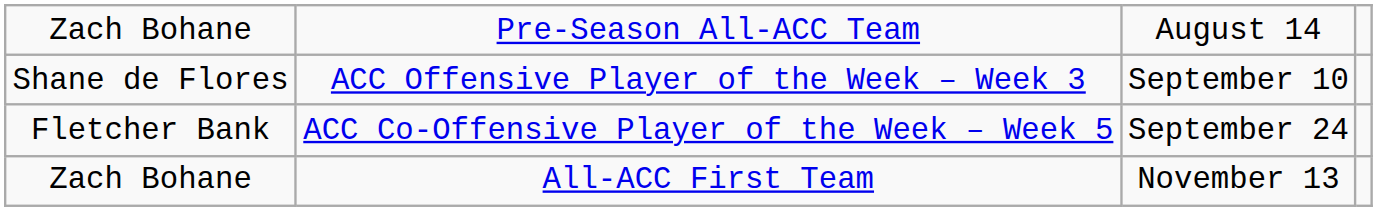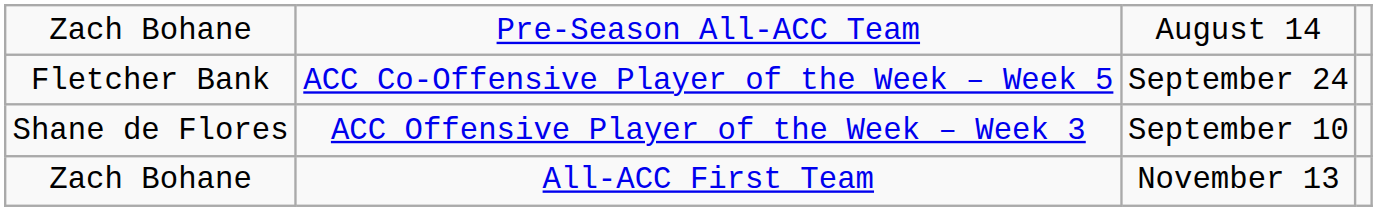rows swapped: Shane de Flores <-> Fletcher Bank
